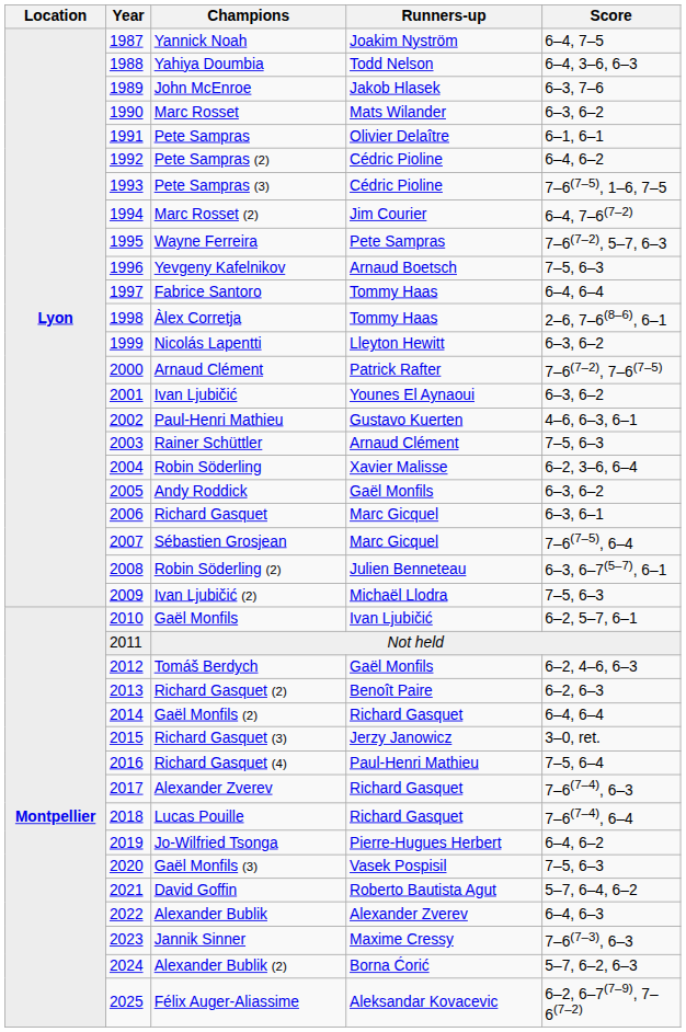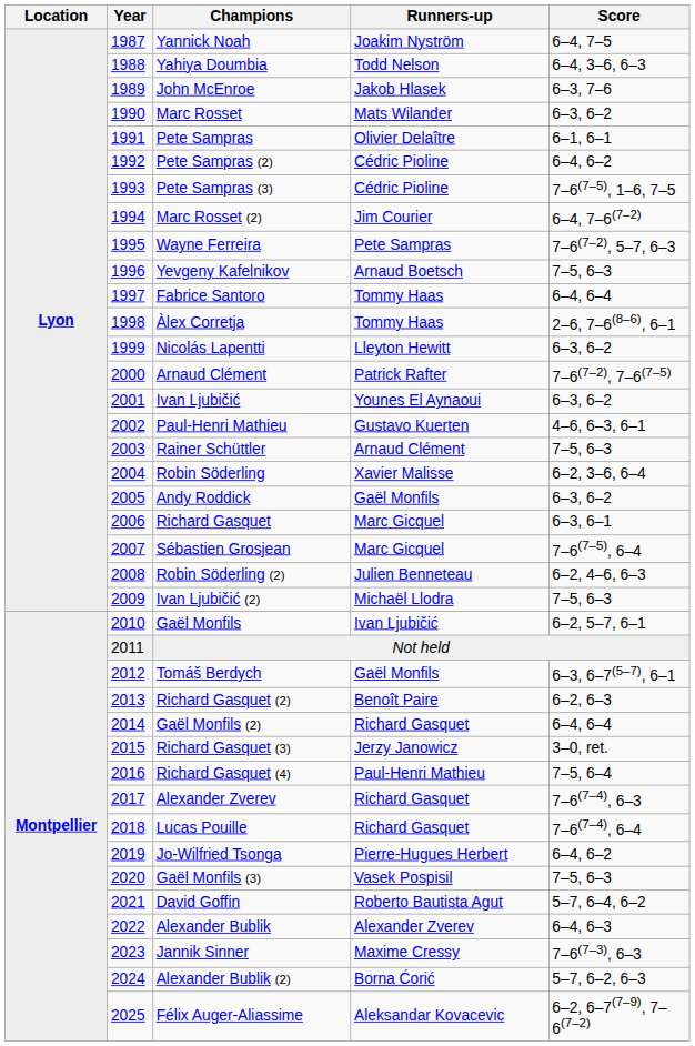Robin Söderling (2) | Score: 6–3, 6–7(5–7), 6–1 -> 6–2, 4–6, 6–3
Tomáš Berdych | Score: 6–2, 4–6, 6–3 -> 6–3, 6–7(5–7), 6–1
